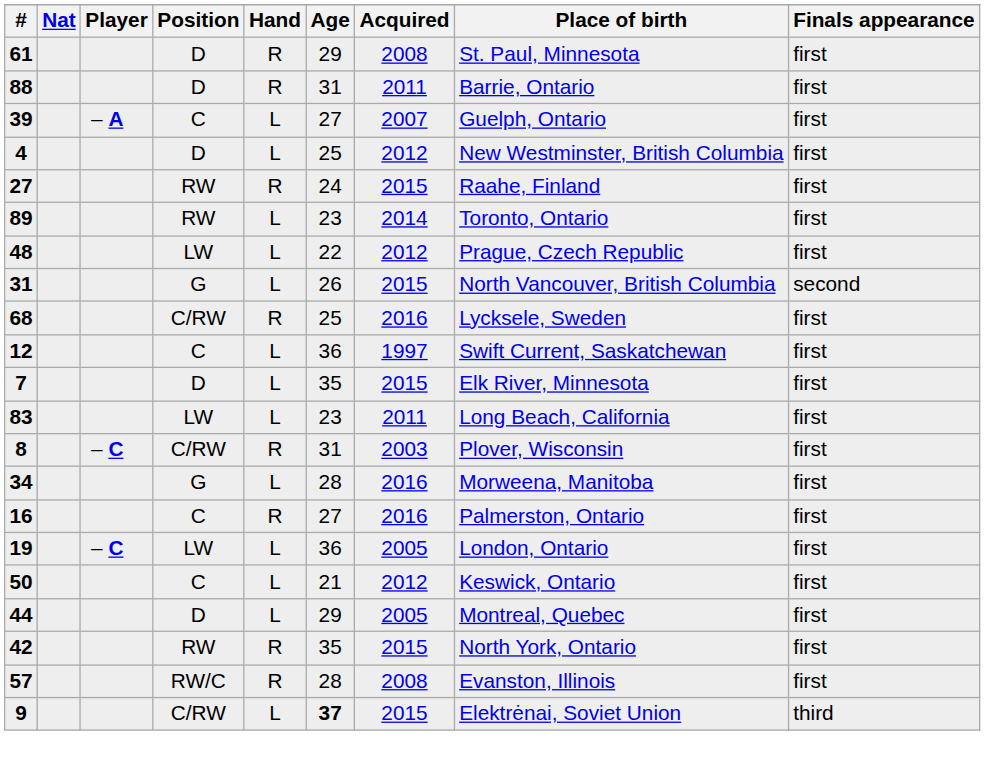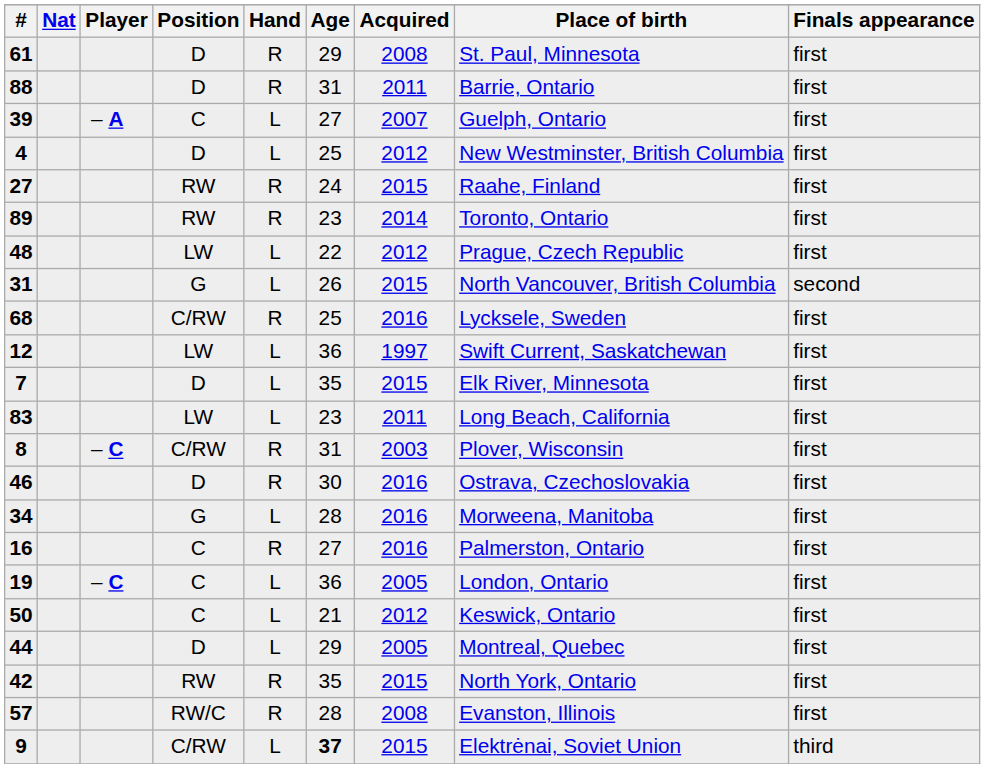89 | Hand: L -> R
12 | Position: C -> LW
+ row: 46 | D | R | 30 | 2016 | Ostrava, Czechoslovakia | first
19 | Position: LW -> C
